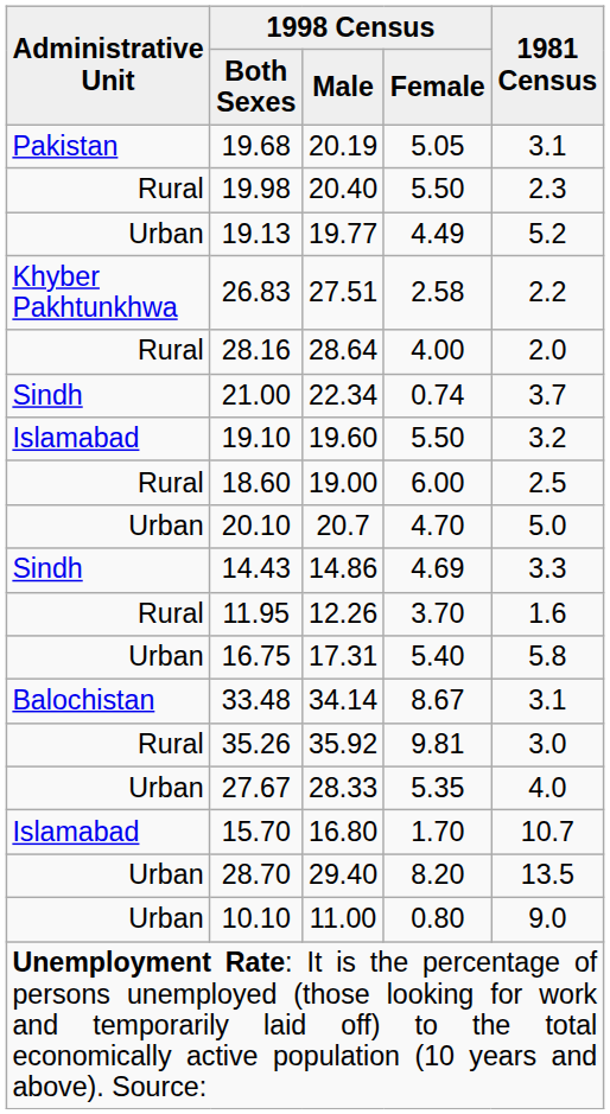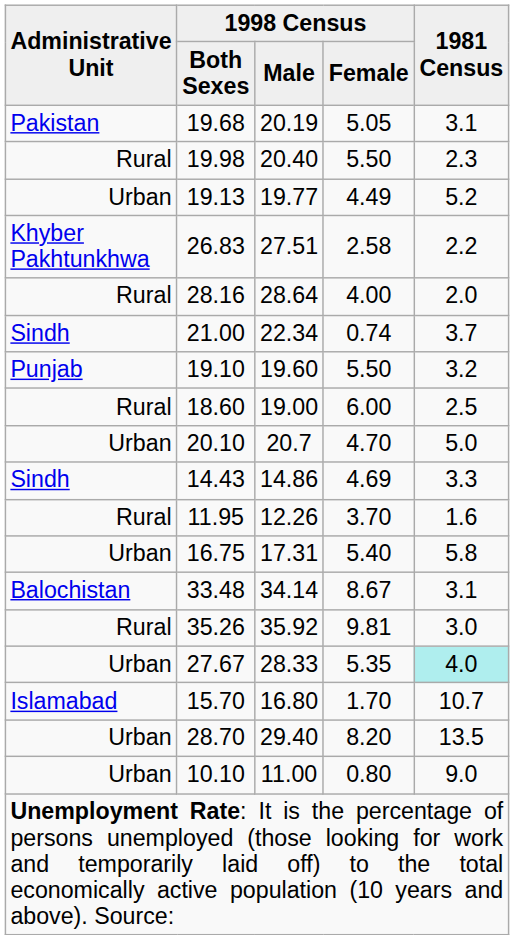19.10 | Administrative Unit: Islamabad -> Punjab
27.67 | 1981 Census: no background -> paleturquoise background
